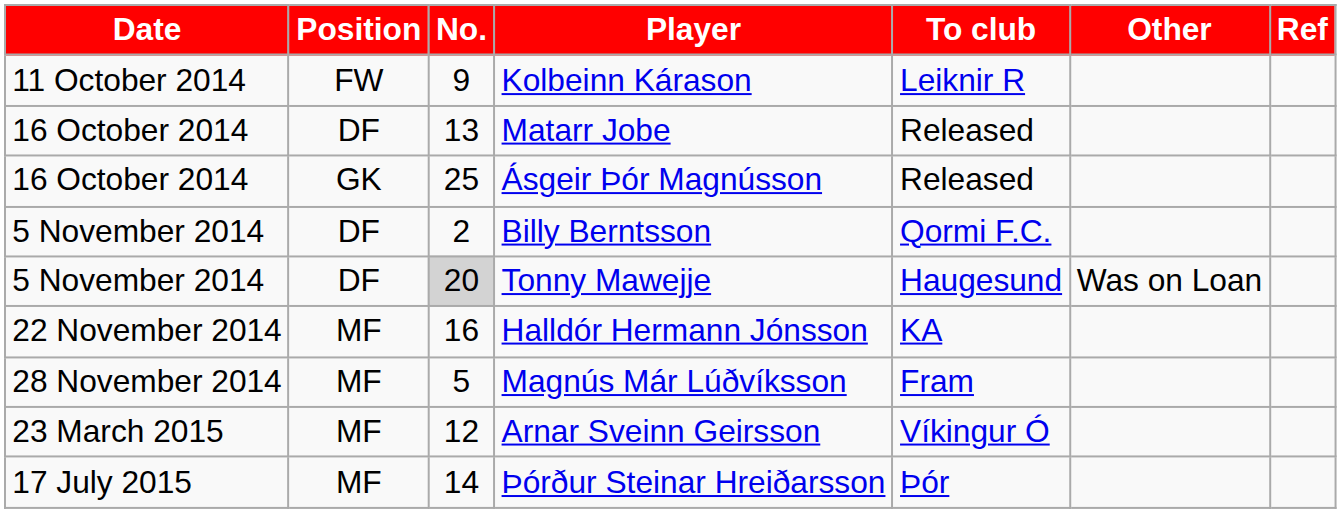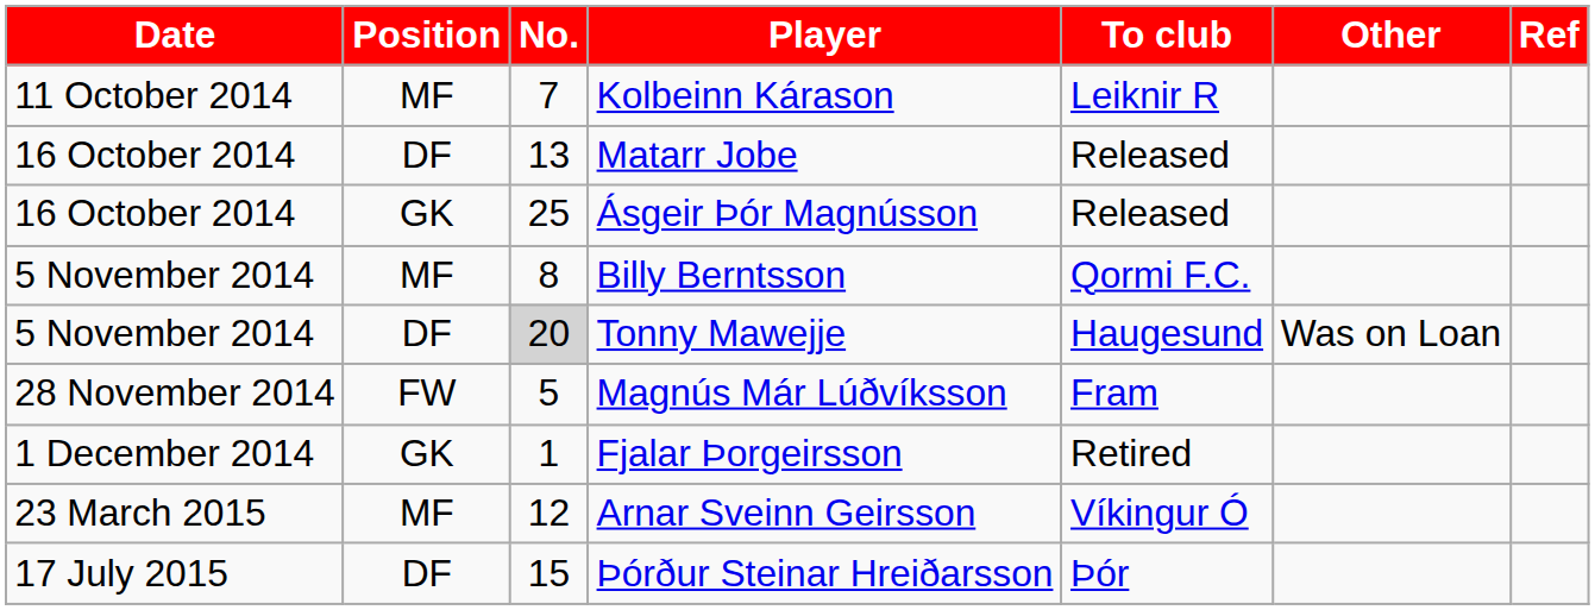Kolbeinn Kárason | Position: FW -> MF
Kolbeinn Kárason | No.: 9 -> 7
Billy Berntsson | Position: DF -> MF
Billy Berntsson | No.: 2 -> 8
- row: 22 November 2014 | MF | 16 | Halldór Hermann Jónsson | KA
Magnús Már Lúðvíksson | Position: MF -> FW
+ row: 1 December 2014 | GK | 1 | Fjalar Þorgeirsson | Retired
Þórður Steinar Hreiðarsson | Position: MF -> DF
Þórður Steinar Hreiðarsson | No.: 14 -> 15
